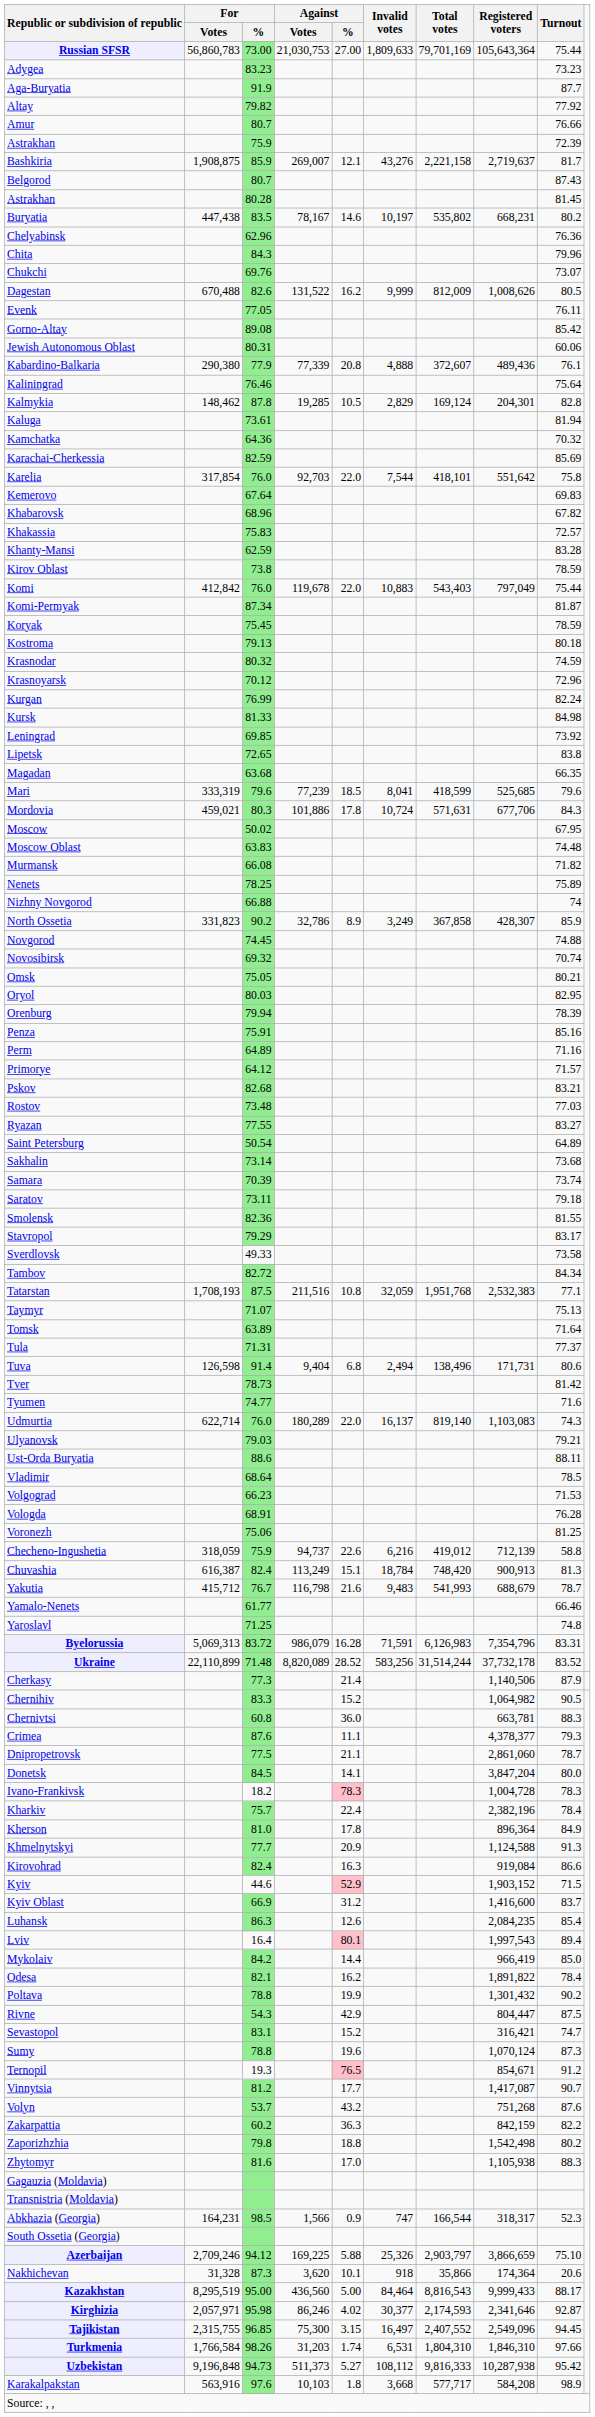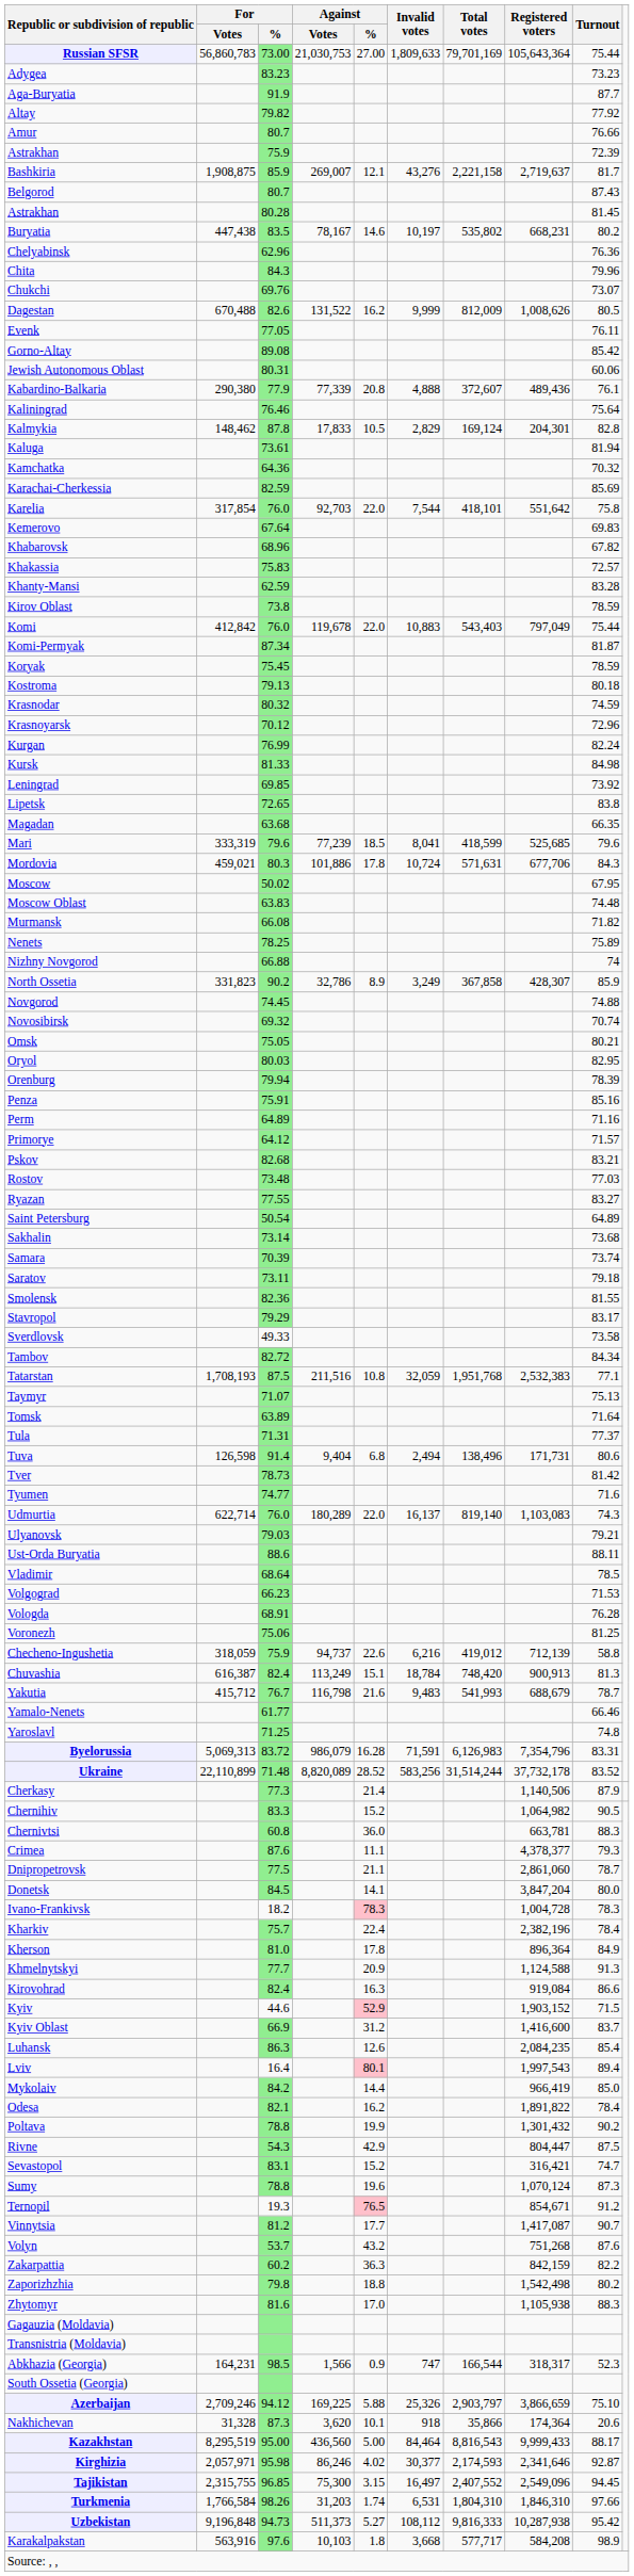Kalmykia | Against / Votes: 19,285 -> 17,833
